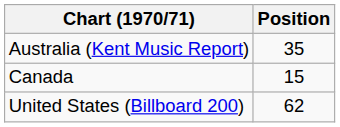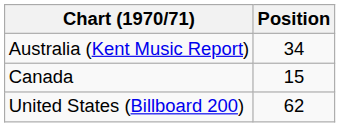Australia (Kent Music Report) | Position: 35 -> 34
